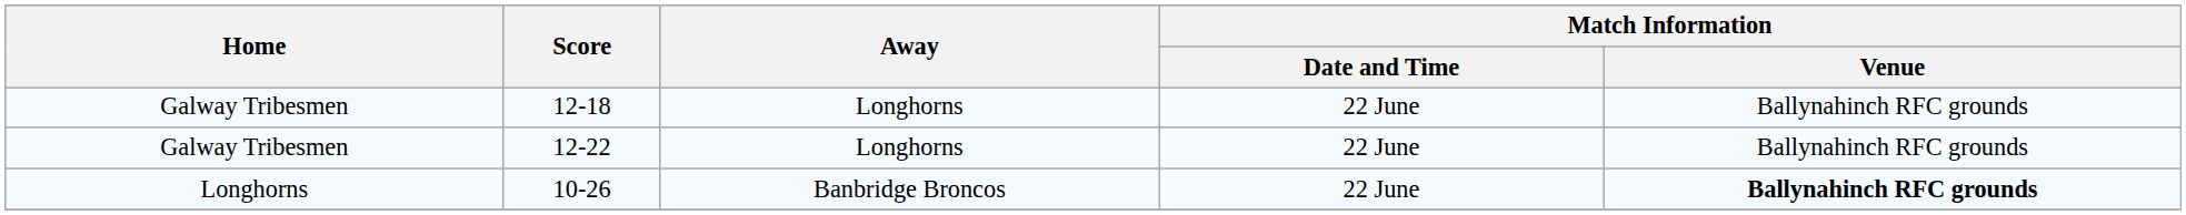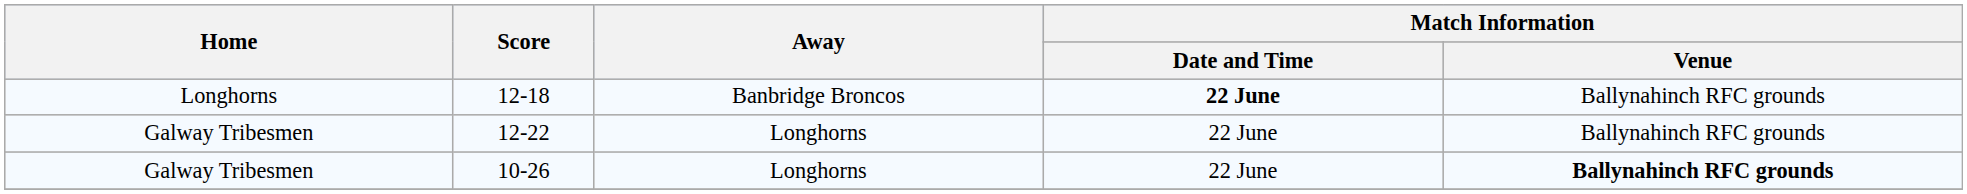12-18 | Home: Galway Tribesmen -> Longhorns
12-18 | Away: Longhorns -> Banbridge Broncos
12-18 | Match Information / Date and Time: normal -> bold
10-26 | Home: Longhorns -> Galway Tribesmen
10-26 | Away: Banbridge Broncos -> Longhorns
